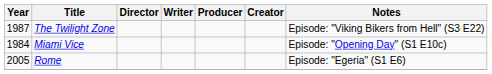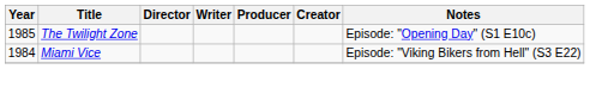The Twilight Zone | Year: 1987 -> 1985
The Twilight Zone | Notes: Episode: "Viking Bikers from Hell" (S3 E22) -> Episode: "Opening Day" (S1 E10c)
Miami Vice | Notes: Episode: "Opening Day" (S1 E10c) -> Episode: "Viking Bikers from Hell" (S3 E22)
- row: 2005 | Rome | Episode: "Egeria" (S1 E6)
